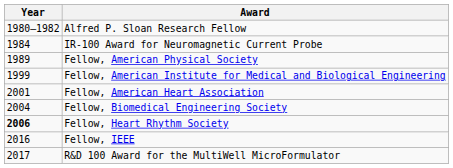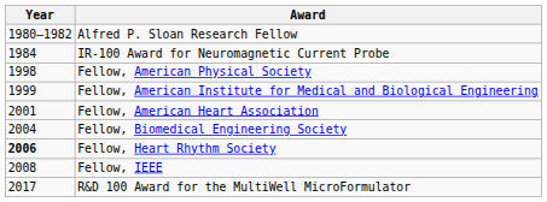Fellow, American Physical Society | Year: 1989 -> 1998
Fellow, IEEE | Year: 2016 -> 2008
